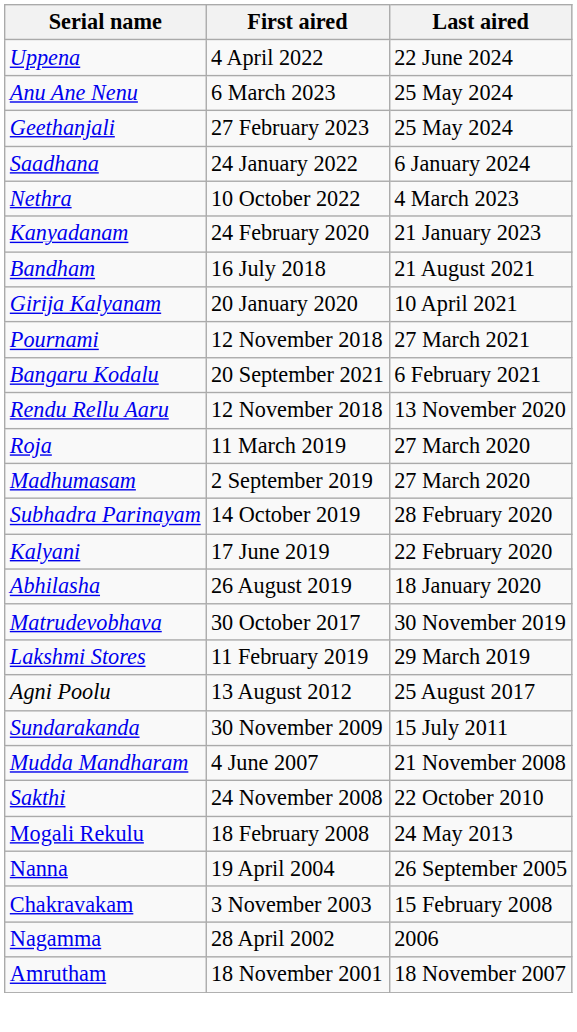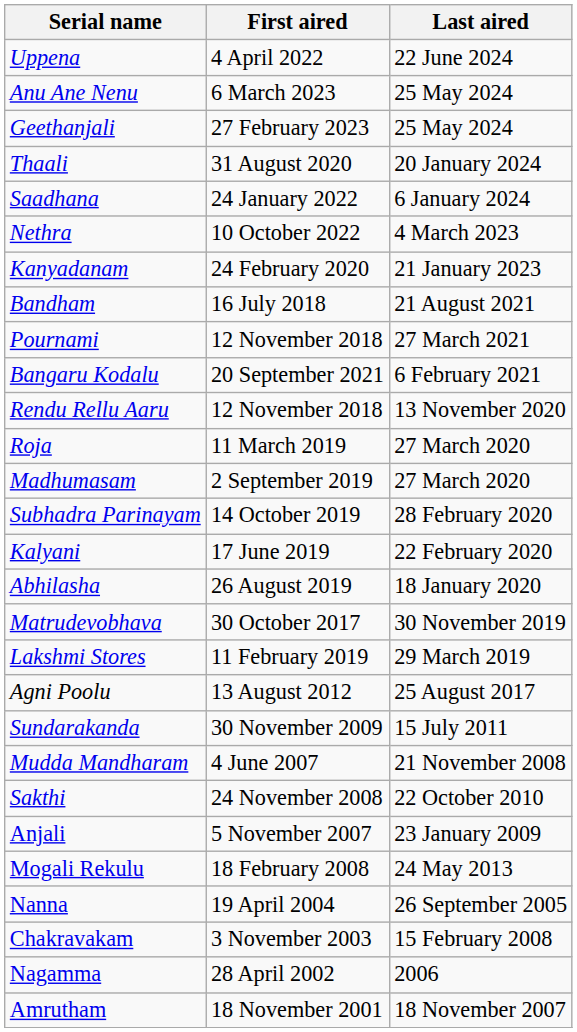+ row: Thaali | 31 August 2020 | 20 January 2024
- row: Girija Kalyanam | 20 January 2020 | 10 April 2021
+ row: Anjali | 5 November 2007 | 23 January 2009
